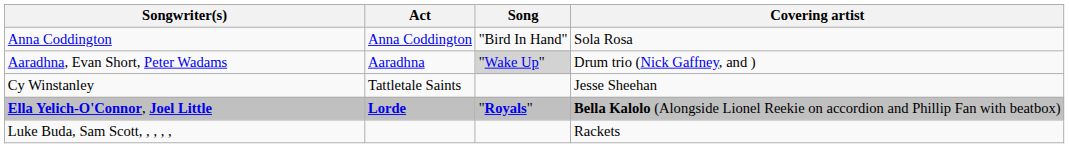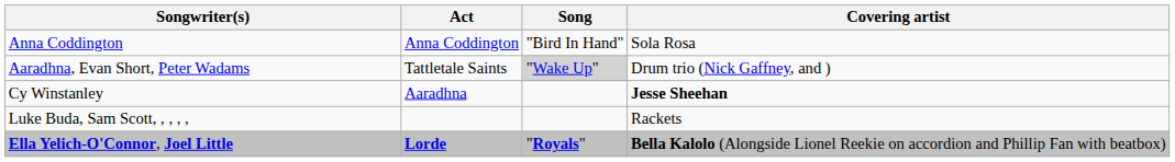Aaradhna, Evan Short, Peter Wadams | Act: Aaradhna -> Tattletale Saints
Cy Winstanley | Act: Tattletale Saints -> Aaradhna
Cy Winstanley | Covering artist: normal -> bold
rows swapped: Ella Yelich-O'Connor, Joel Little <-> Luke Buda, Sam Scott, , , , ,
